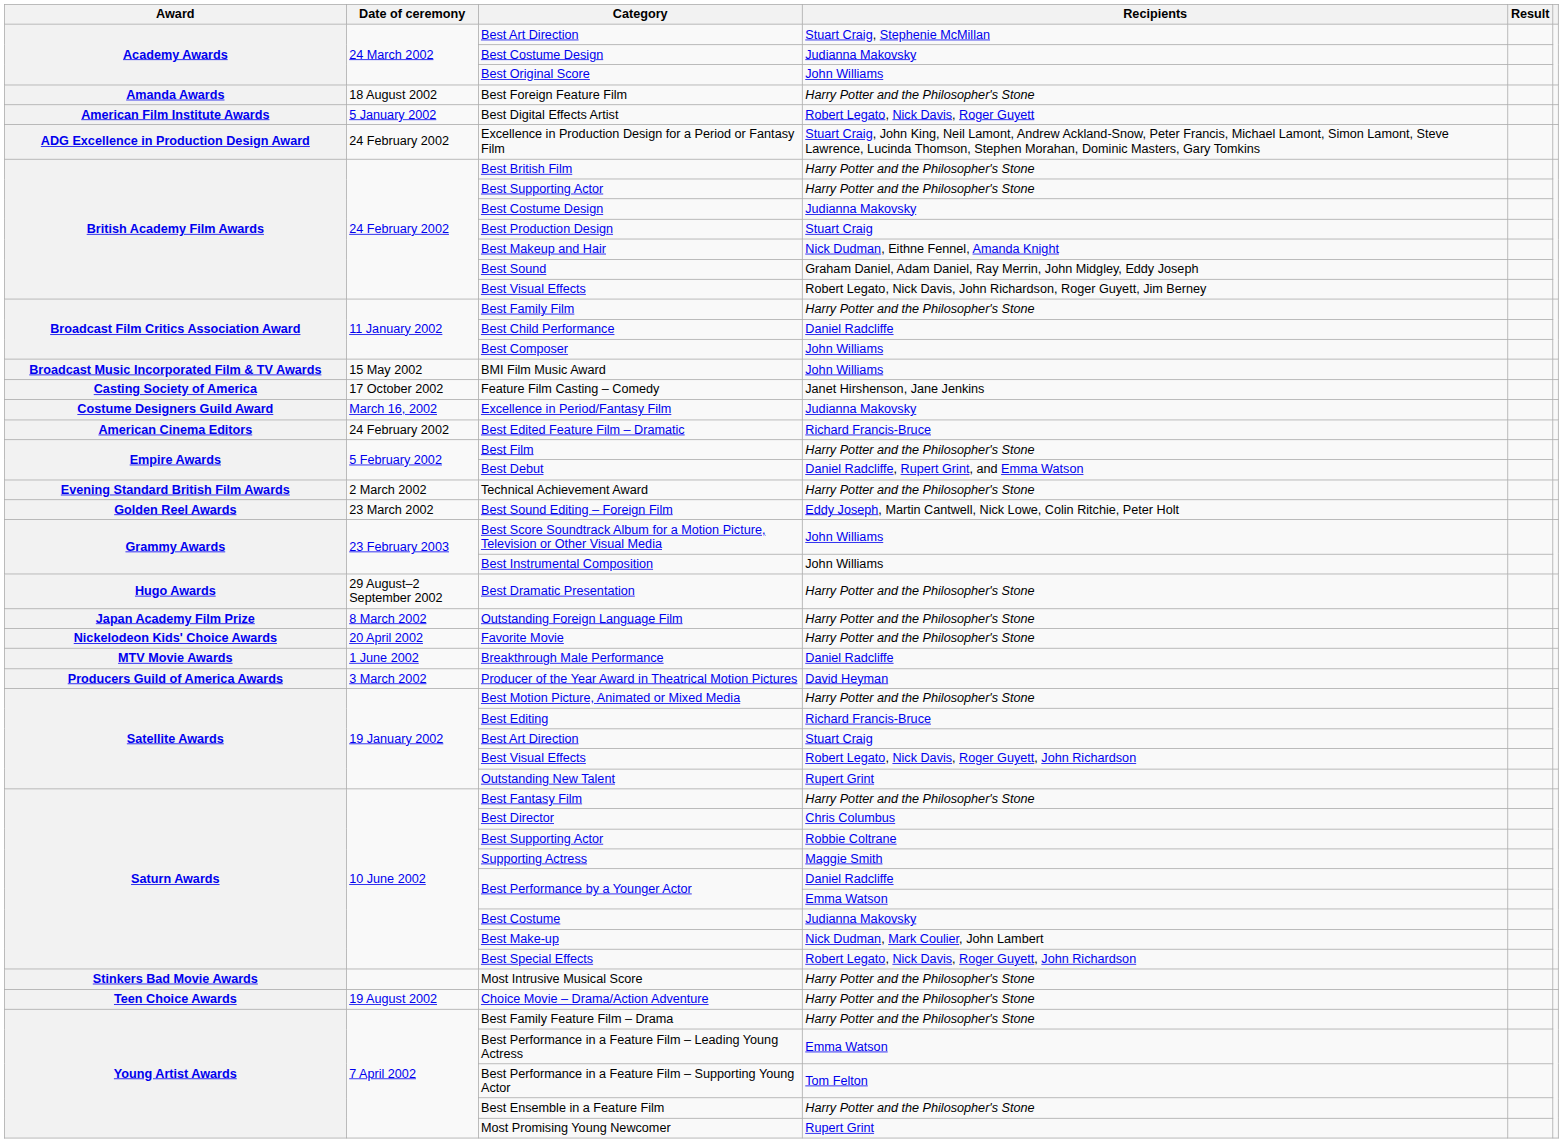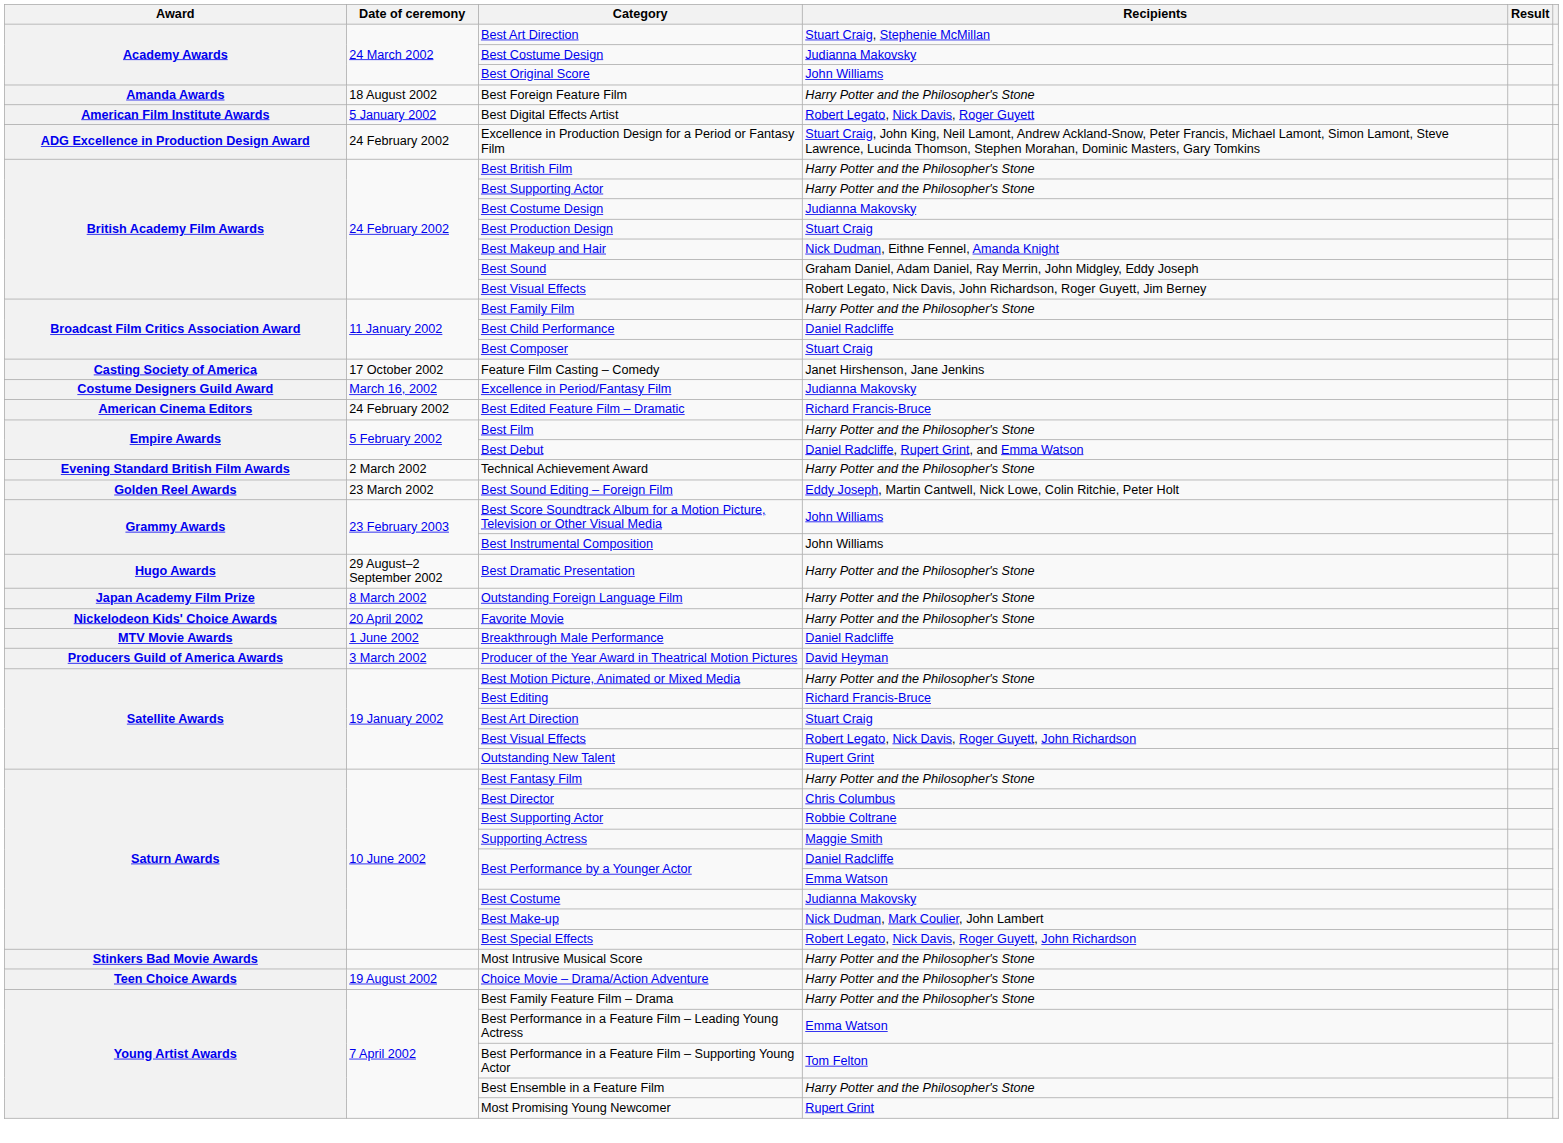Best Composer | Recipients: John Williams -> Stuart Craig
- row: Broadcast Music Incorporated Film & TV Awards | 15 May 2002 | BMI Film Music Award | John Williams
